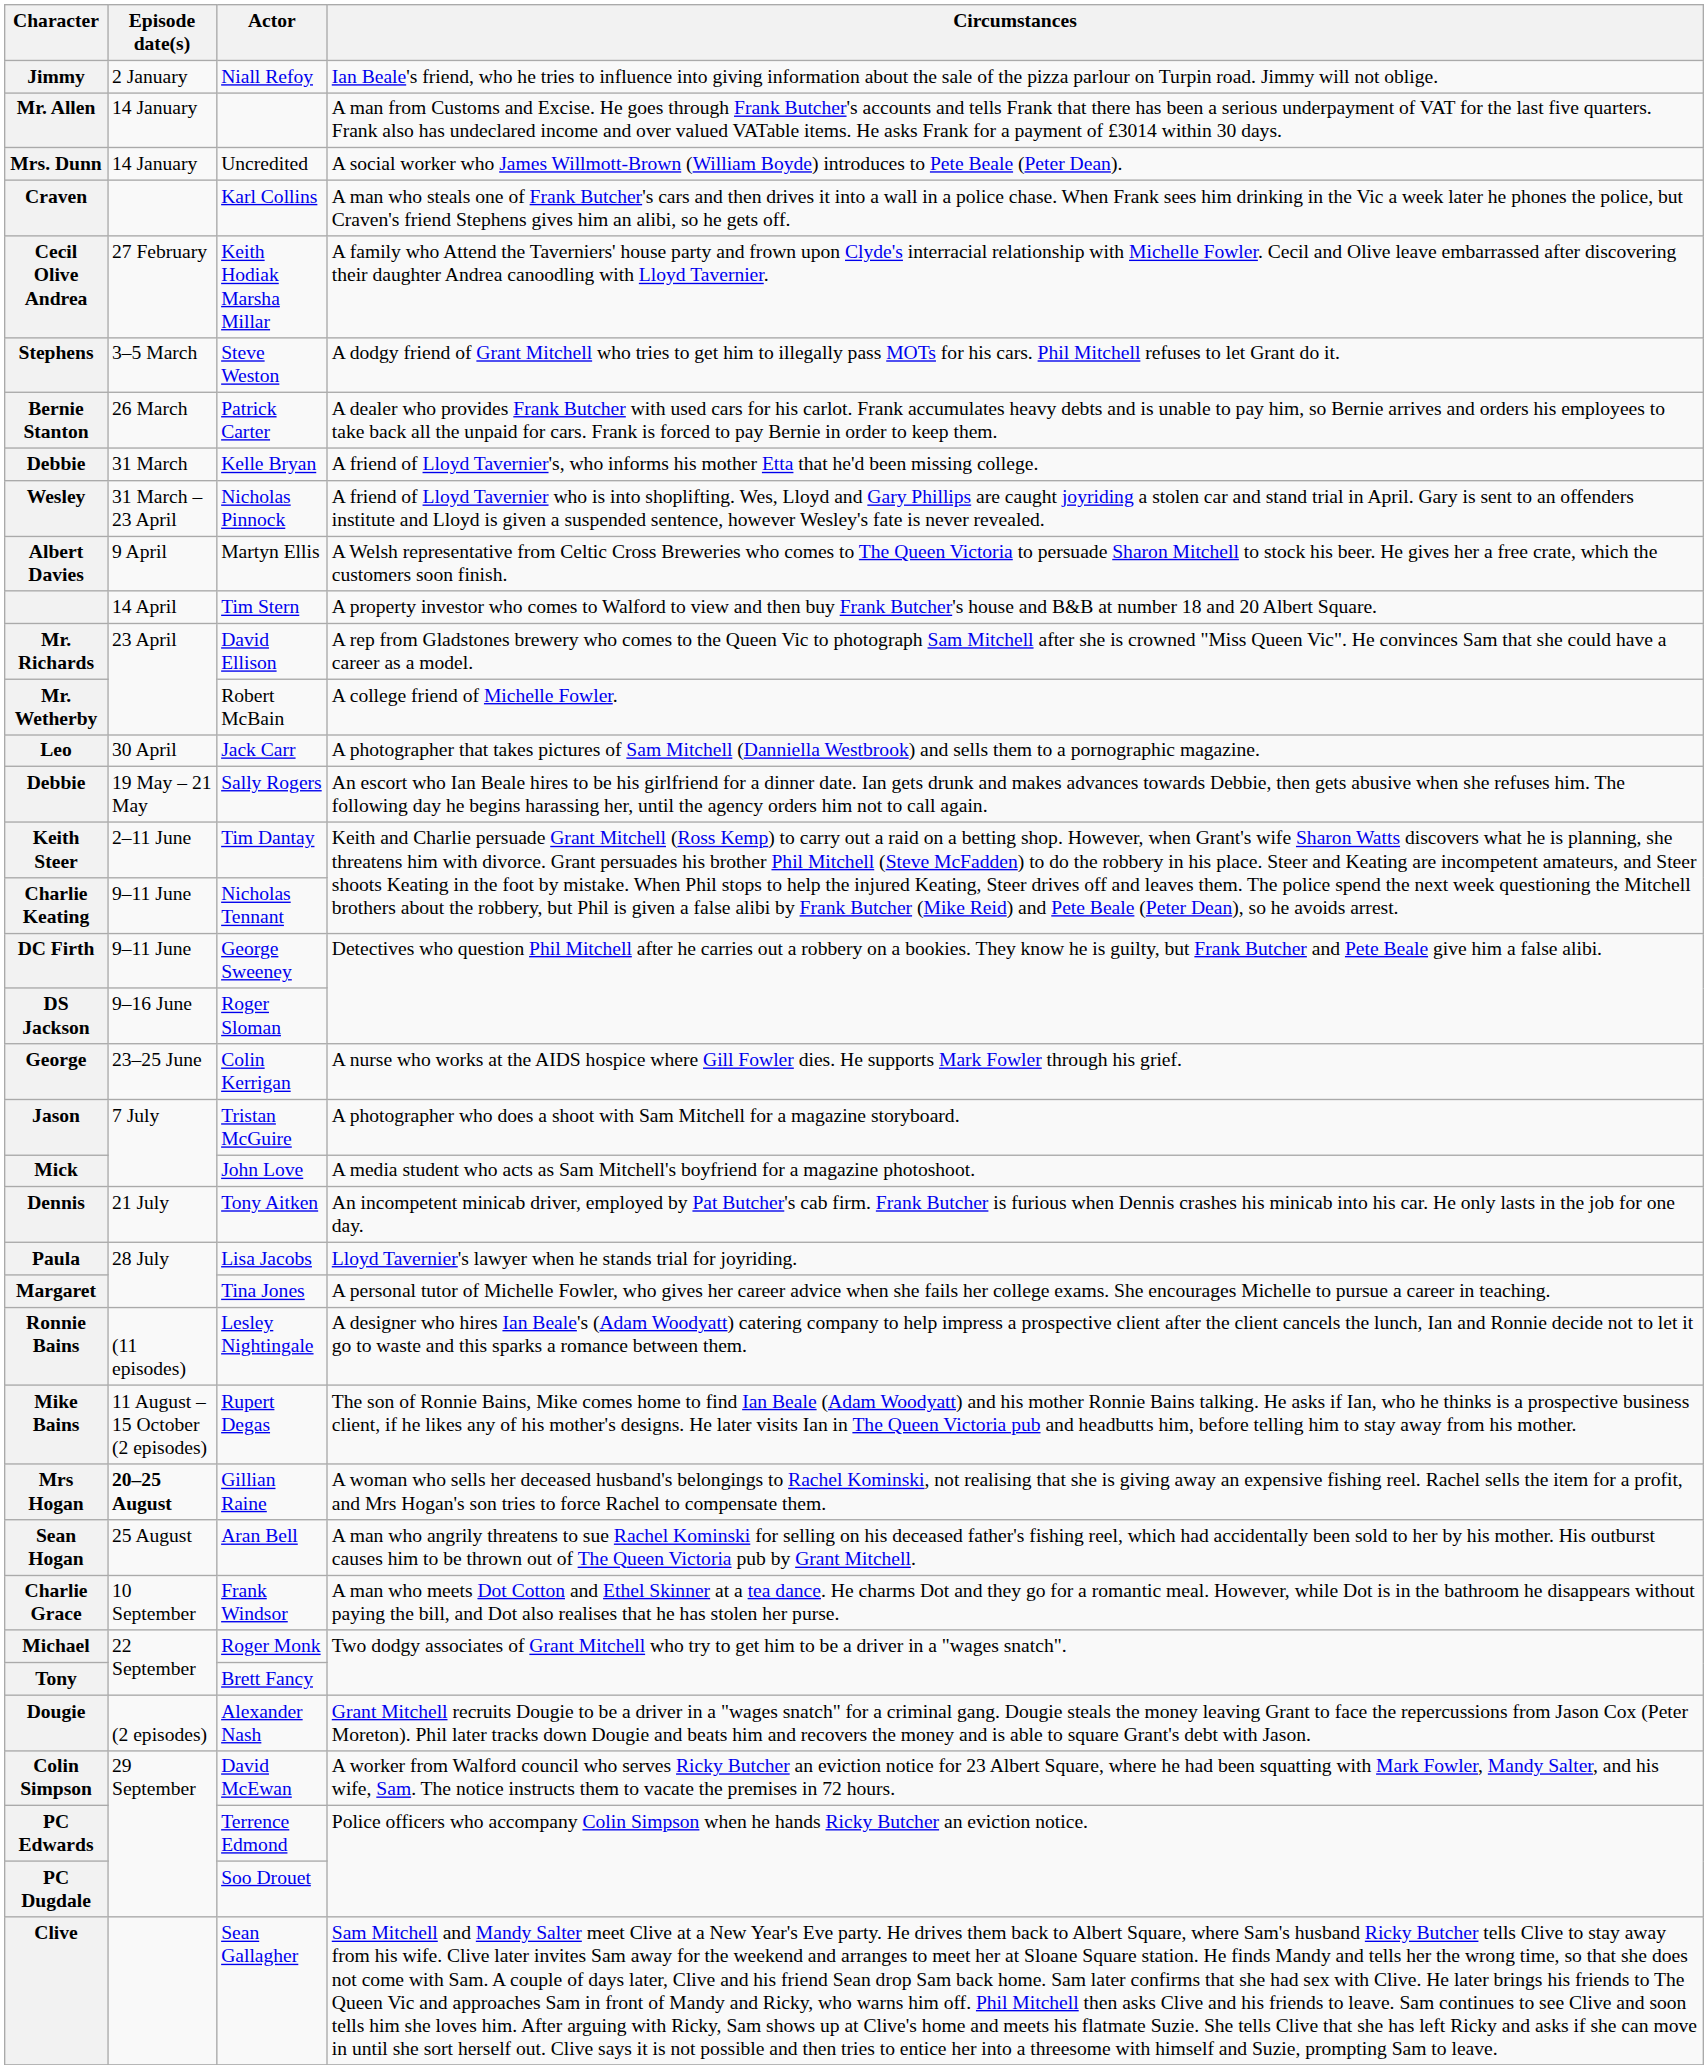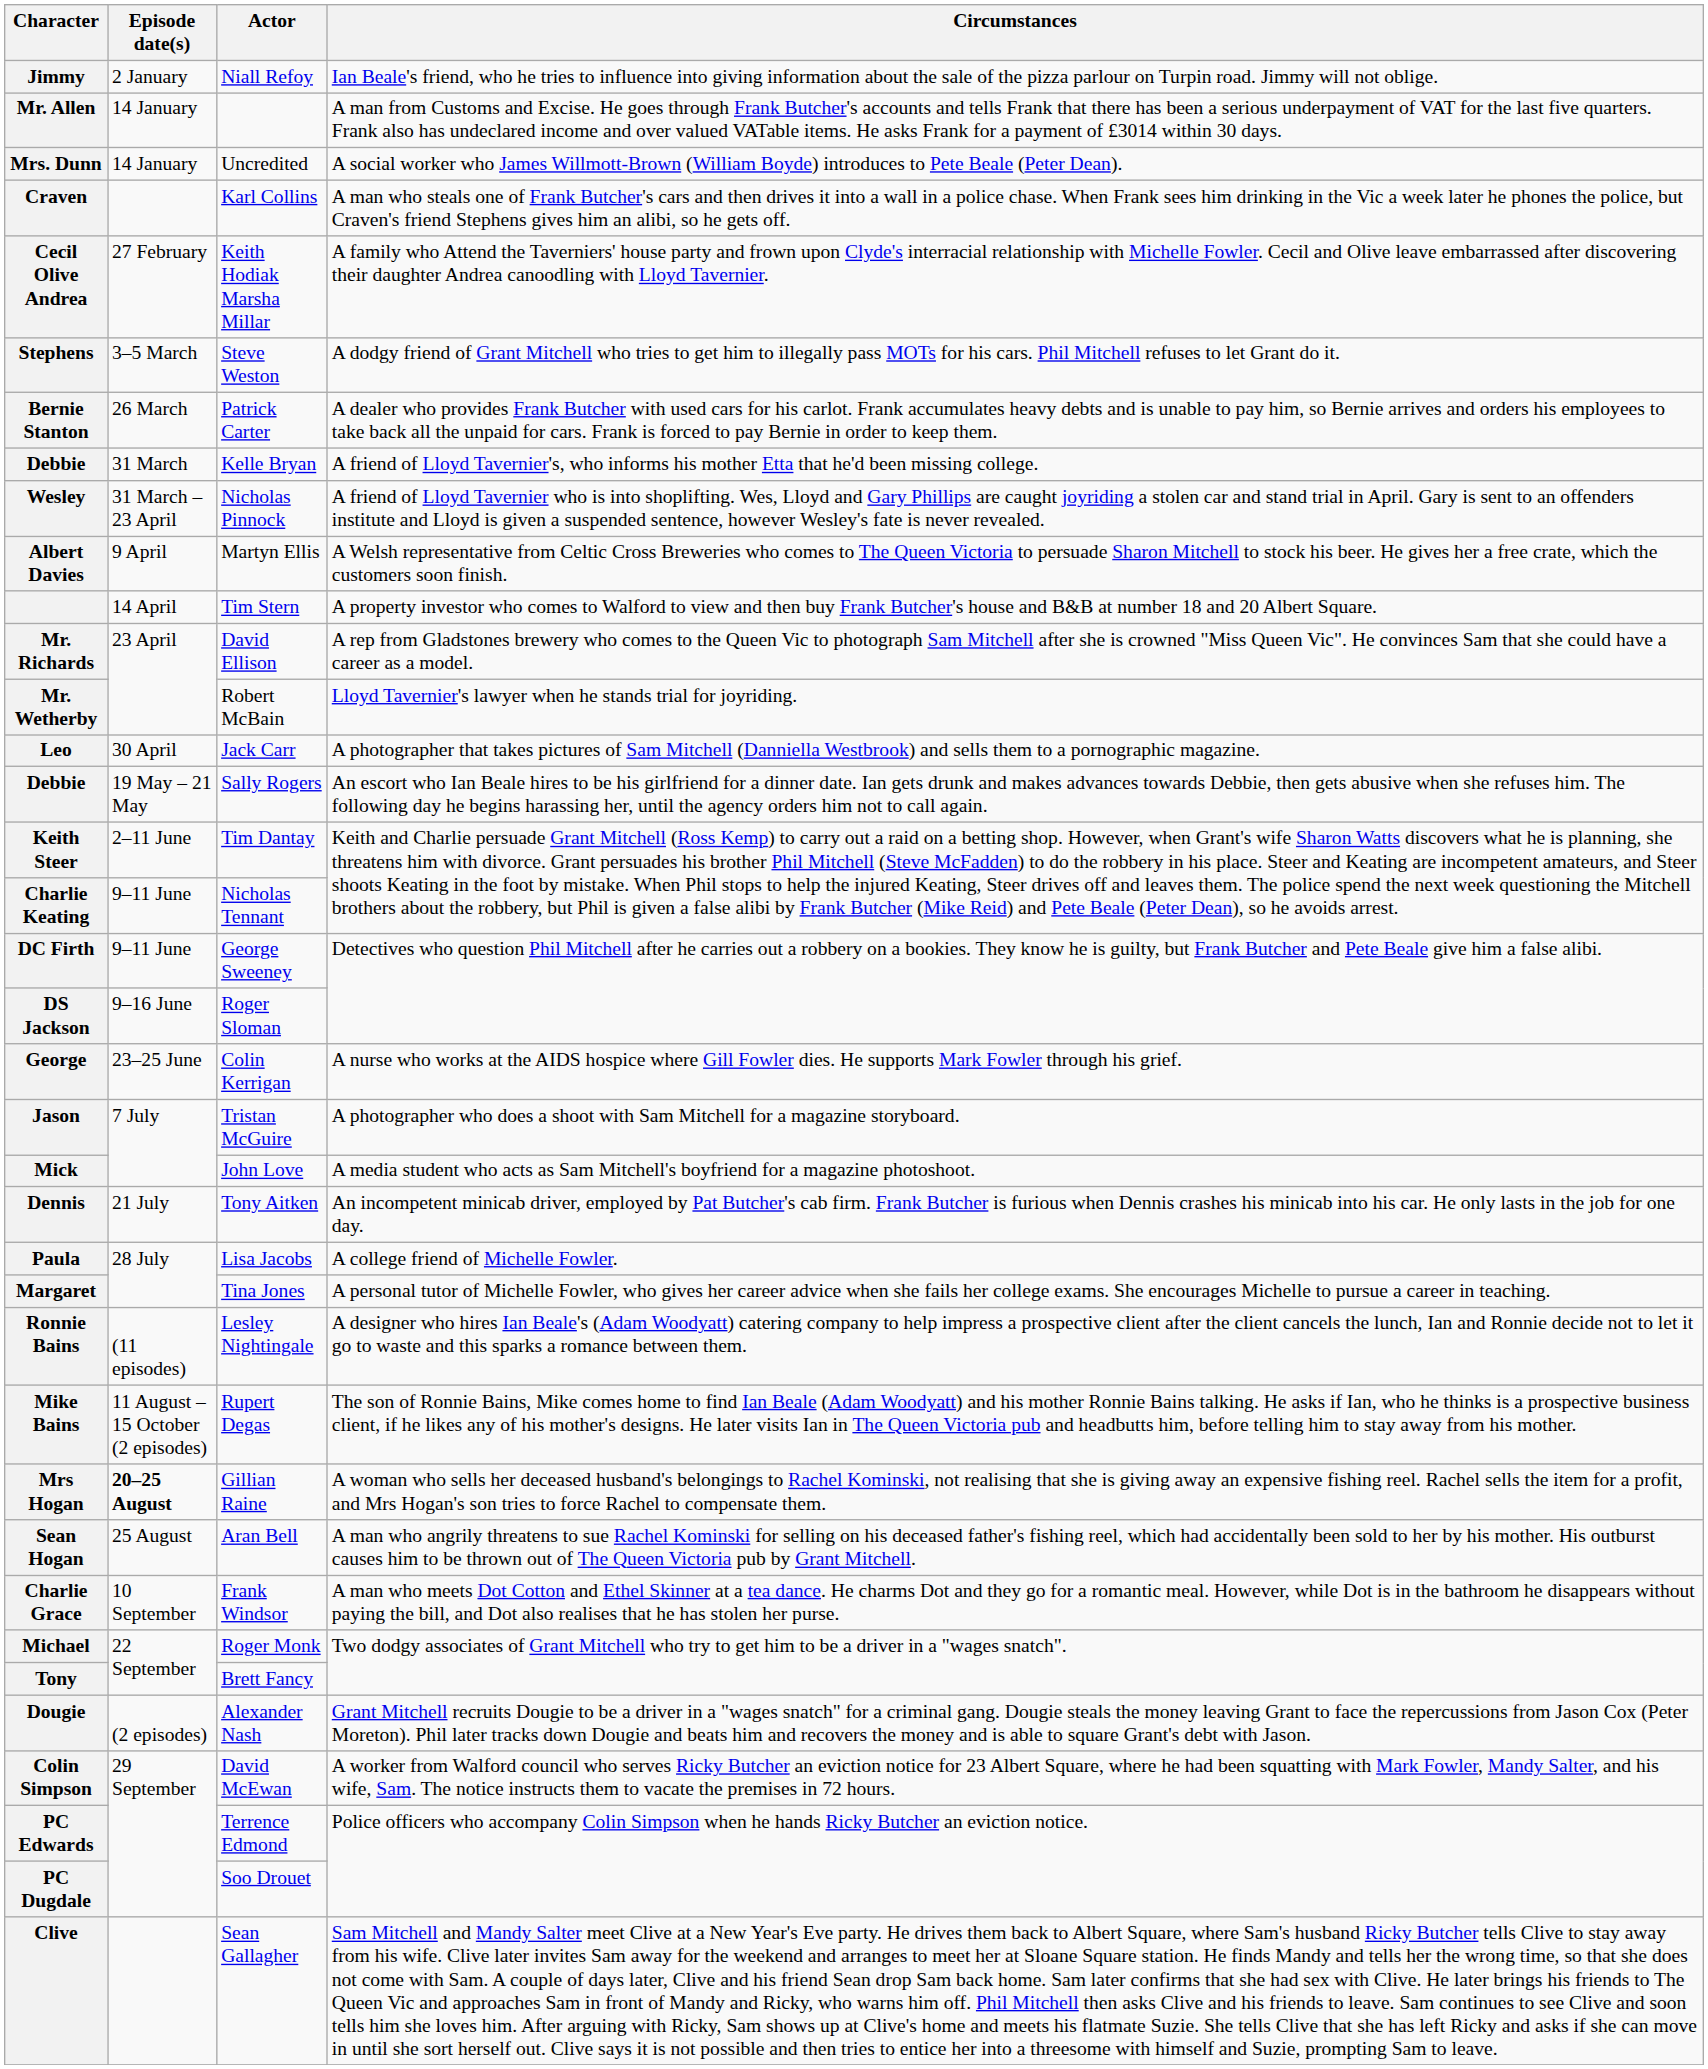Mr. Wetherby | Circumstances: A college friend of Michelle Fowler. -> Lloyd Tavernier's lawyer when he stands trial for joyriding.
Paula | Circumstances: Lloyd Tavernier's lawyer when he stands trial for joyriding. -> A college friend of Michelle Fowler.
